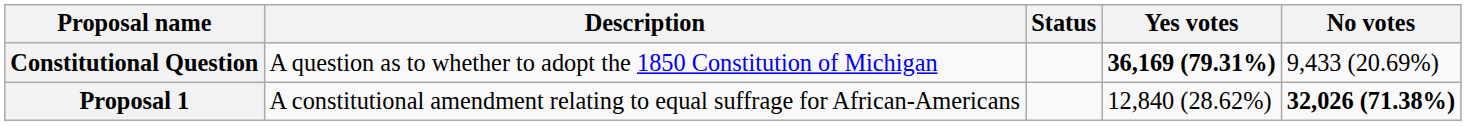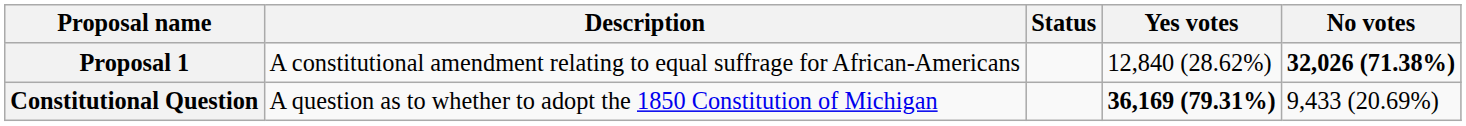rows swapped: Constitutional Question <-> Proposal 1
